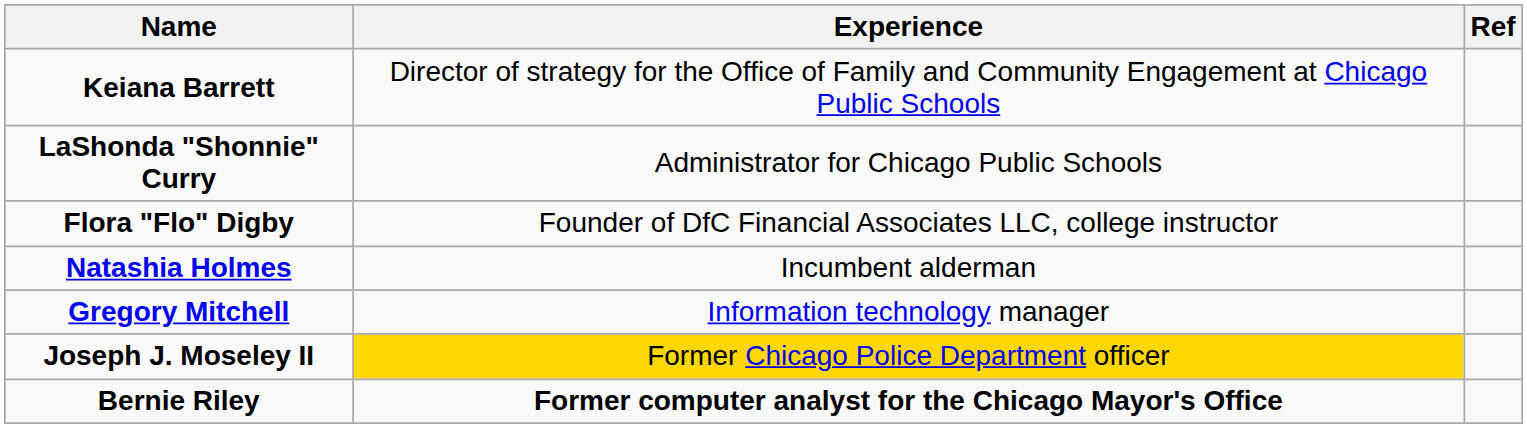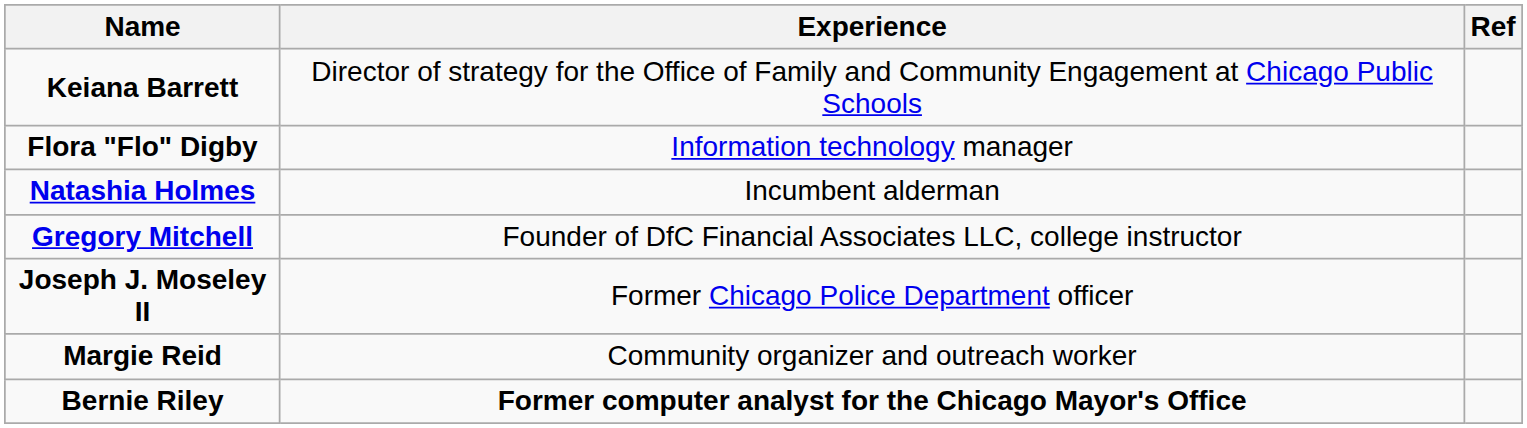- row: LaShonda "Shonnie" Curry | Administrator for Chicago Public Schools
Flora "Flo" Digby | Experience: Founder of DfC Financial Associates LLC, college instructor -> Information technology manager
Gregory Mitchell | Experience: Information technology manager -> Founder of DfC Financial Associates LLC, college instructor
Joseph J. Moseley II | Experience: gold background -> no background
+ row: Margie Reid | Community organizer and outreach worker
